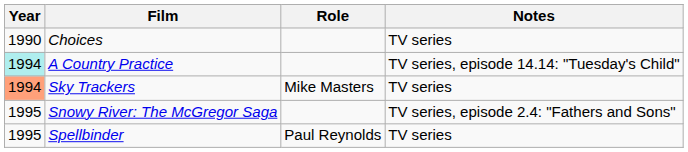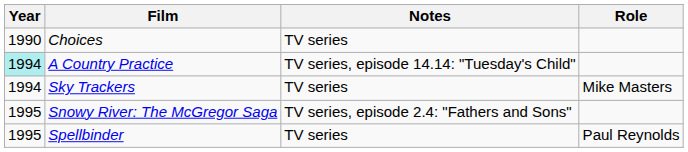columns swapped: Role <-> Notes
Sky Trackers | Year: lightsalmon background -> no background
